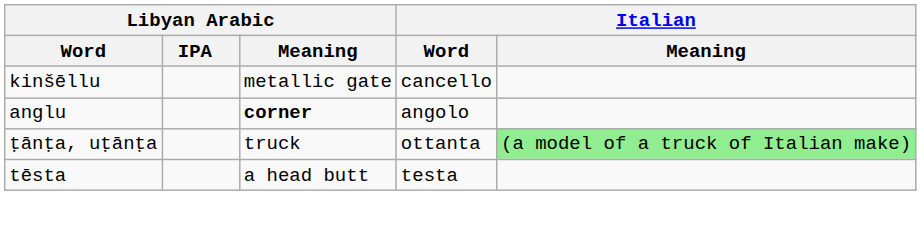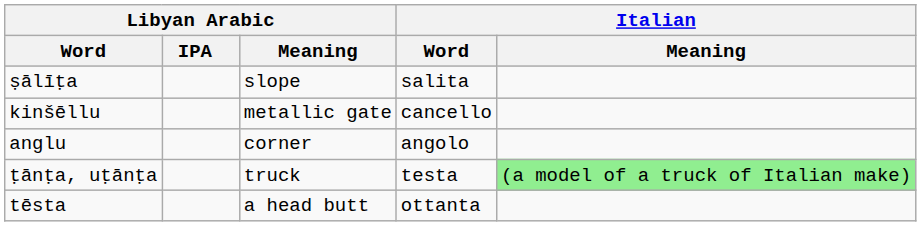+ row: ṣālīṭa | slope | salita
anglu | Libyan Arabic / Meaning: bold -> normal
ṭānṭa, uṭānṭa | Italian / Word: ottanta -> testa
tēsta | Italian / Word: testa -> ottanta
